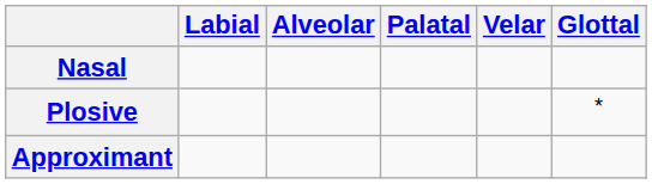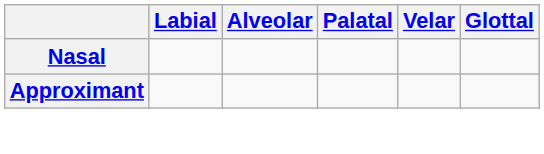- row: Plosive | *
